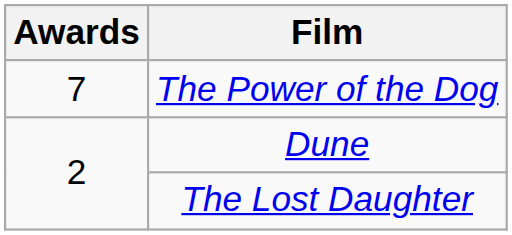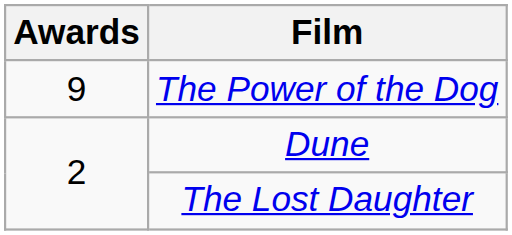The Power of the Dog | Awards: 7 -> 9
